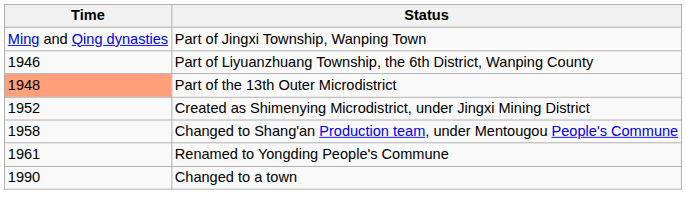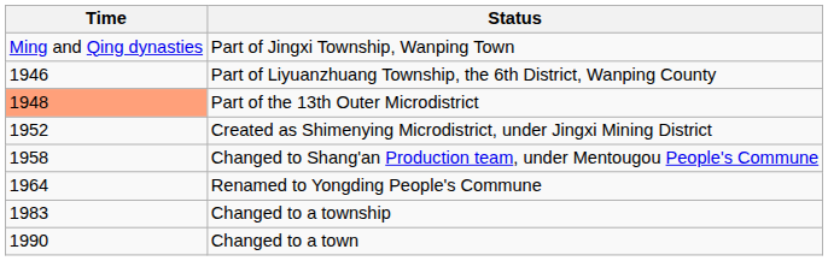Renamed to Yongding People's Commune | Time: 1961 -> 1964
+ row: 1983 | Changed to a township
